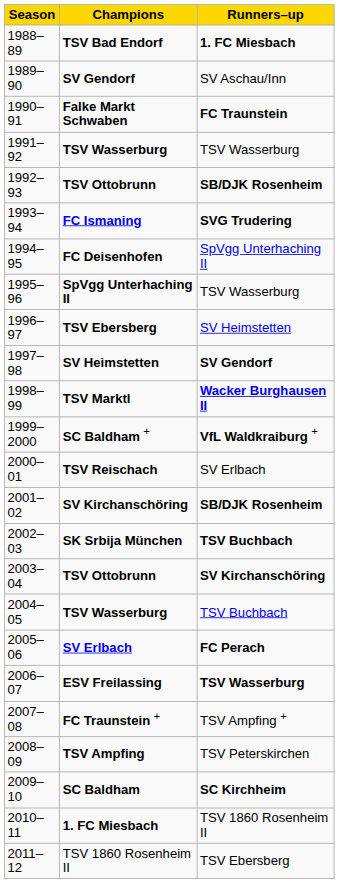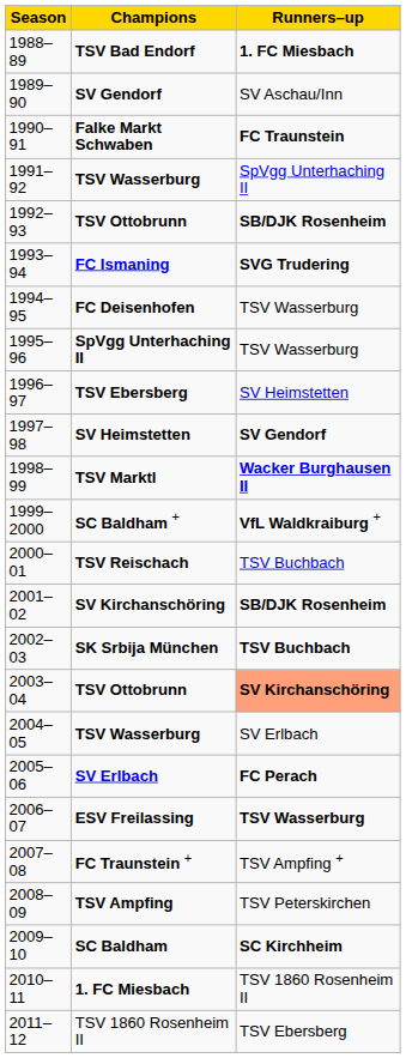1991–92 / TSV Wasserburg | Runners–up: TSV Wasserburg -> SpVgg Unterhaching II
FC Deisenhofen | Runners–up: SpVgg Unterhaching II -> TSV Wasserburg
TSV Reischach | Runners–up: SV Erlbach -> TSV Buchbach
2003–04 / TSV Ottobrunn | Runners–up: no background -> lightsalmon background
2004–05 / TSV Wasserburg | Runners–up: TSV Buchbach -> SV Erlbach
